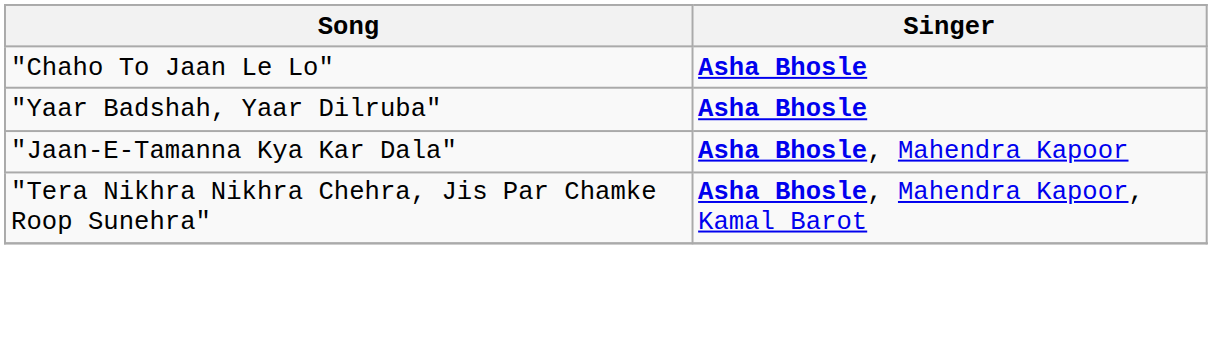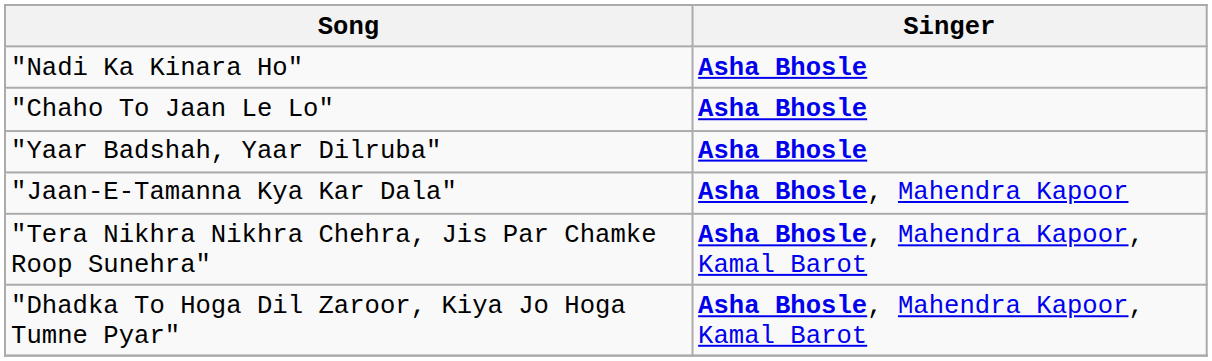+ row: "Nadi Ka Kinara Ho" | Asha Bhosle
+ row: "Dhadka To Hoga Dil Zaroor, Kiya Jo Hoga Tumne Pyar" | Asha Bhosle, Mahendra Kapoor, Kamal Barot
